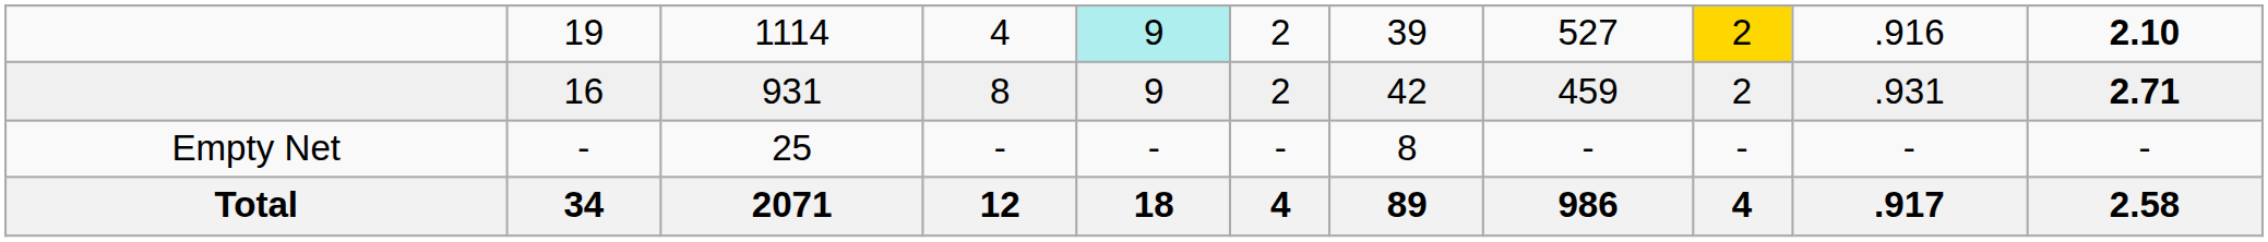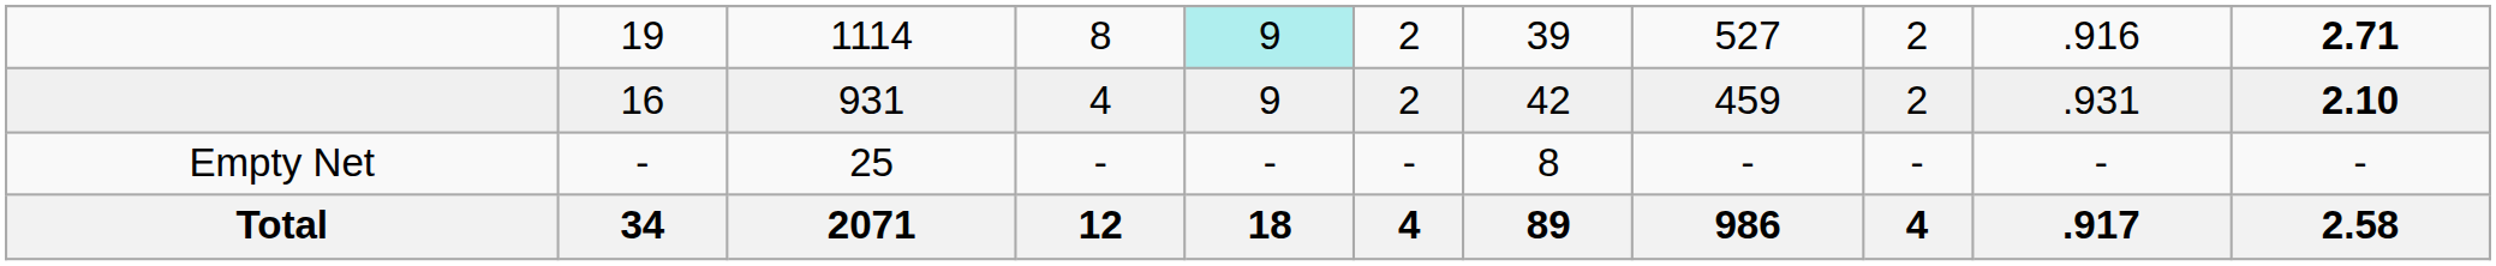19 | column 4: 4 -> 8
19 | column 9: gold background -> no background
19 | column 11: 2.10 -> 2.71
16 | column 4: 8 -> 4
16 | column 11: 2.71 -> 2.10
